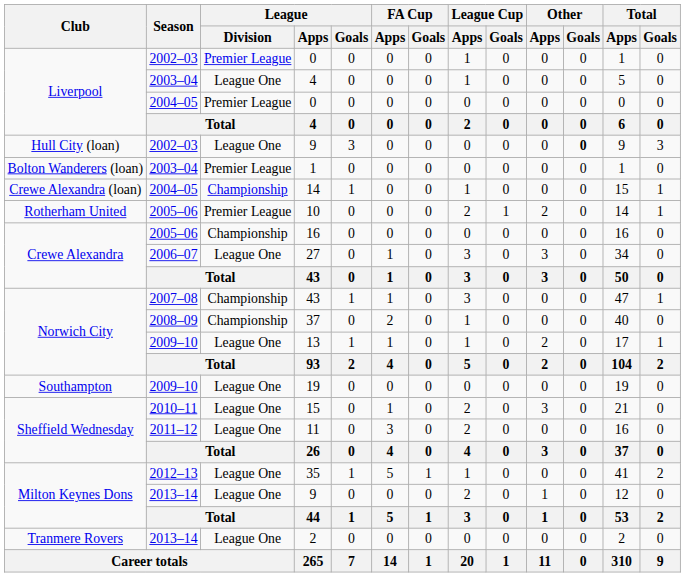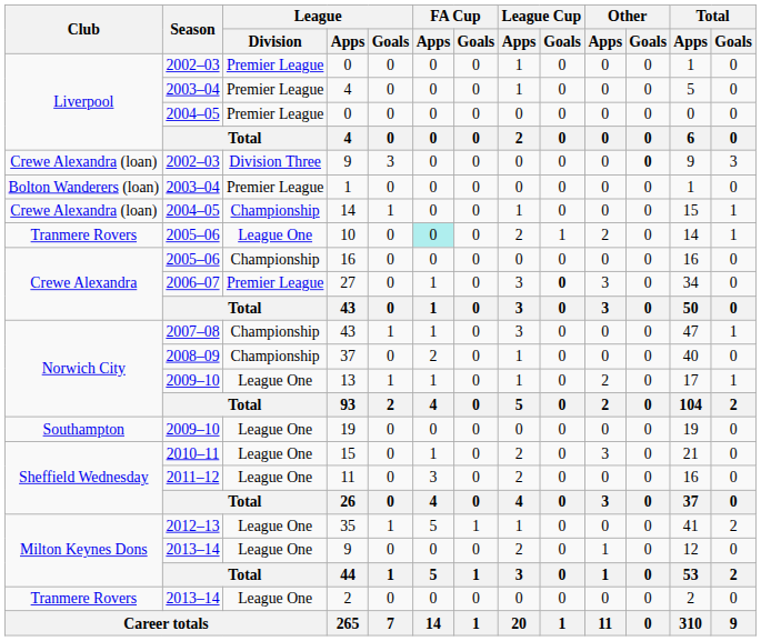2003–04 / 4 | League / Division: League One -> Premier League
2002–03 / 9 | Club: Hull City (loan) -> Crewe Alexandra (loan)
2002–03 / 9 | League / Division: League One -> Division Three
10 | Club: Rotherham United -> Tranmere Rovers
10 | League / Division: Premier League -> League One
10 | FA Cup / Apps: no background -> paleturquoise background
27 | League / Division: League One -> Premier League
27 | League Cup / Goals: normal -> bold
